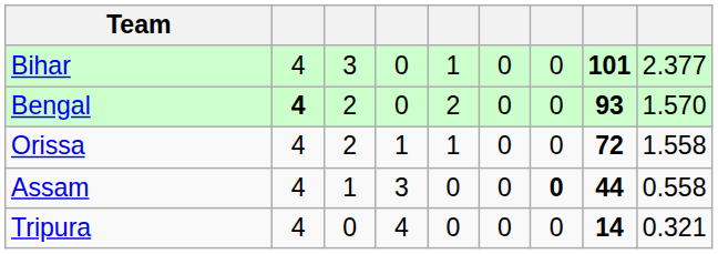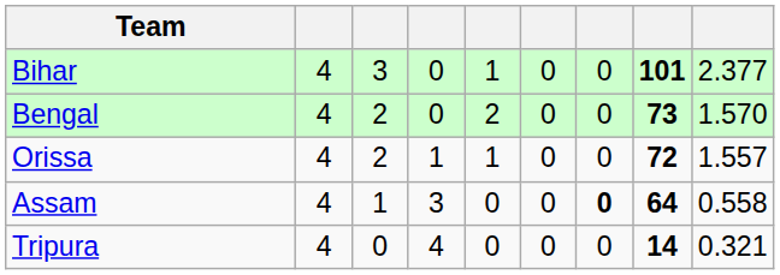Bengal | column 2: bold -> normal
Bengal | column 8: 93 -> 73
Orissa | column 9: 1.558 -> 1.557
Assam | column 8: 44 -> 64
